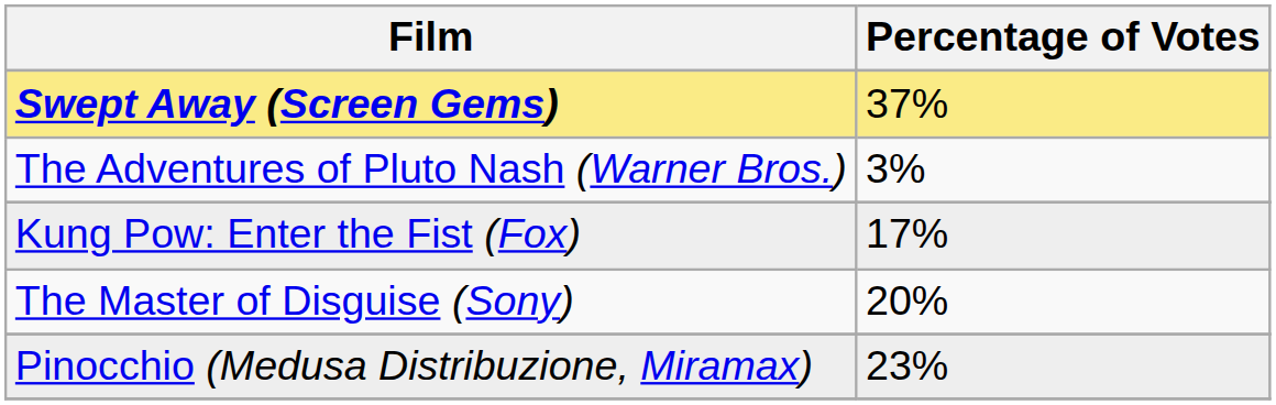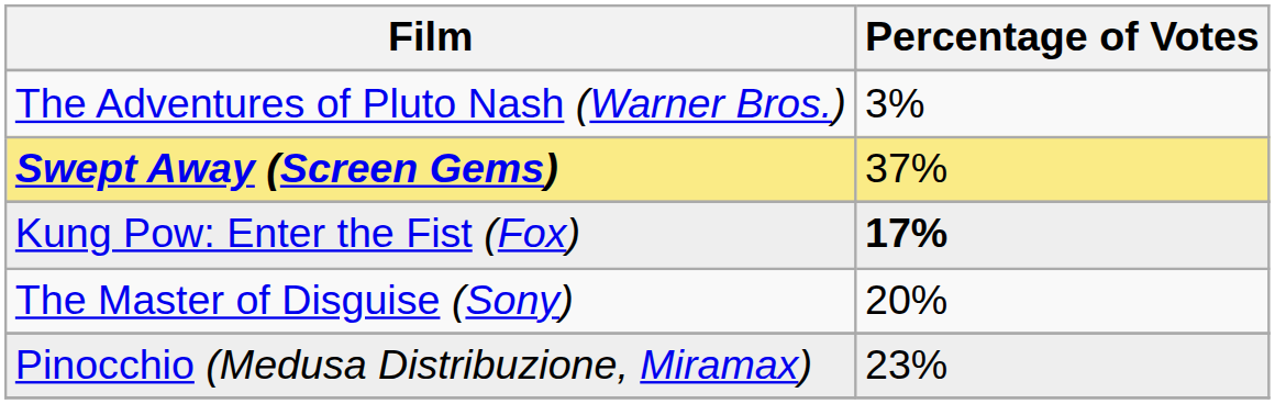rows swapped: Swept Away (Screen Gems) <-> The Adventures of Pluto Nash (Warner Bros.)
Kung Pow: Enter the Fist (Fox) | Percentage of Votes: normal -> bold
